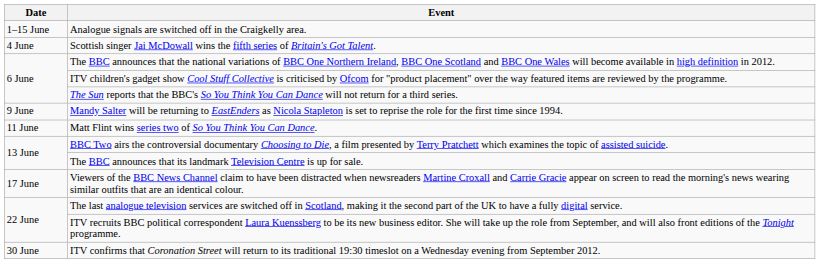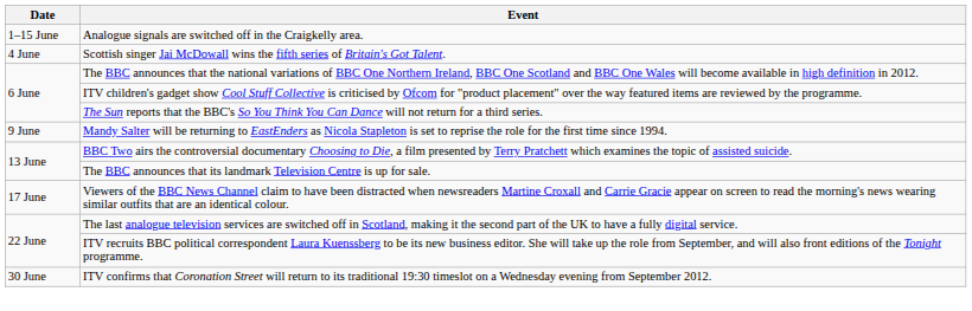- row: 11 June | Matt Flint wins series two of So You Think You Can Dance.
